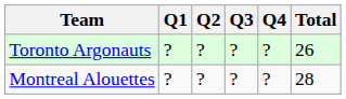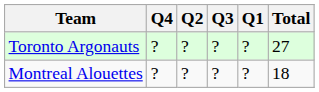columns swapped: Q1 <-> Q4
Toronto Argonauts | Total: 26 -> 27
Montreal Alouettes | Total: 28 -> 18
